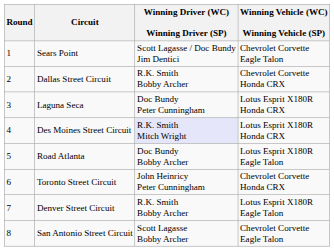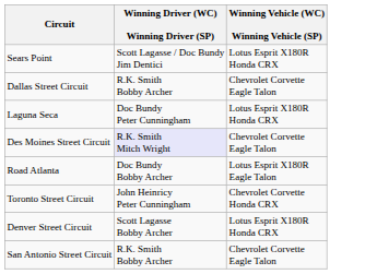- column: Round | 1 | 2 | 3 | 4 | 5 | 6 | 7 | 8
Sears Point | Winning Vehicle (WC) Winning Vehicle (SP): Chevrolet Corvette Eagle Talon -> Lotus Esprit X180R Honda CRX
Dallas Street Circuit | Winning Vehicle (WC) Winning Vehicle (SP): Chevrolet Corvette Honda CRX -> Chevrolet Corvette Eagle Talon
Des Moines Street Circuit | Winning Vehicle (WC) Winning Vehicle (SP): Lotus Esprit X180R Honda CRX -> Chevrolet Corvette Eagle Talon
Denver Street Circuit | Winning Driver (WC) Winning Driver (SP): R.K. Smith Bobby Archer -> Scott Lagasse Bobby Archer
Denver Street Circuit | Winning Vehicle (WC) Winning Vehicle (SP): Lotus Esprit X180R Eagle Talon -> Lotus Esprit X180R Honda CRX
San Antonio Street Circuit | Winning Driver (WC) Winning Driver (SP): Scott Lagasse Bobby Archer -> R.K. Smith Bobby Archer
